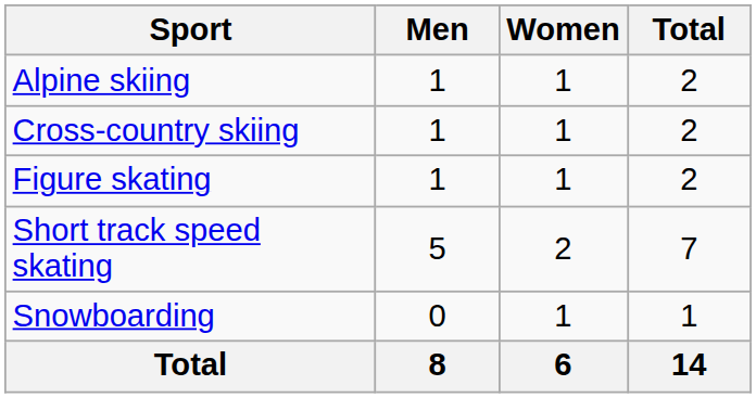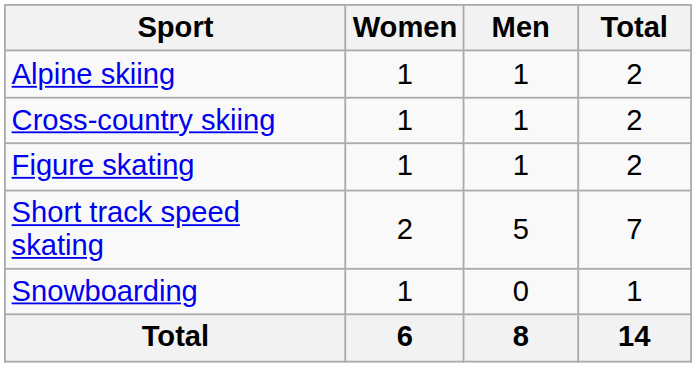columns swapped: Men <-> Women
